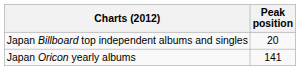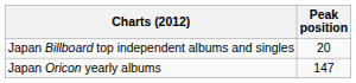Japan Oricon yearly albums | Peak position: 141 -> 147
